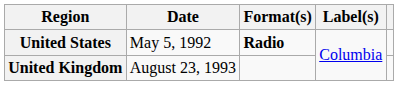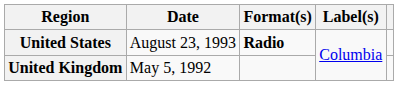United States | Date: May 5, 1992 -> August 23, 1993
United Kingdom | Date: August 23, 1993 -> May 5, 1992
